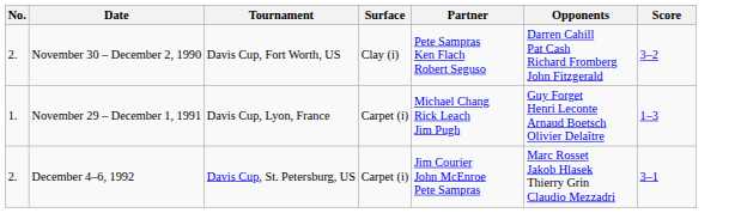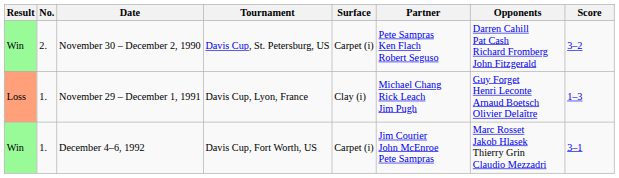+ column: Result | Win | Loss | Win
November 30 – December 2, 1990 | Tournament: Davis Cup, Fort Worth, US -> Davis Cup, St. Petersburg, US
November 30 – December 2, 1990 | Surface: Clay (i) -> Carpet (i)
November 29 – December 1, 1991 | Surface: Carpet (i) -> Clay (i)
December 4–6, 1992 | No.: 2. -> 1.
December 4–6, 1992 | Tournament: Davis Cup, St. Petersburg, US -> Davis Cup, Fort Worth, US
